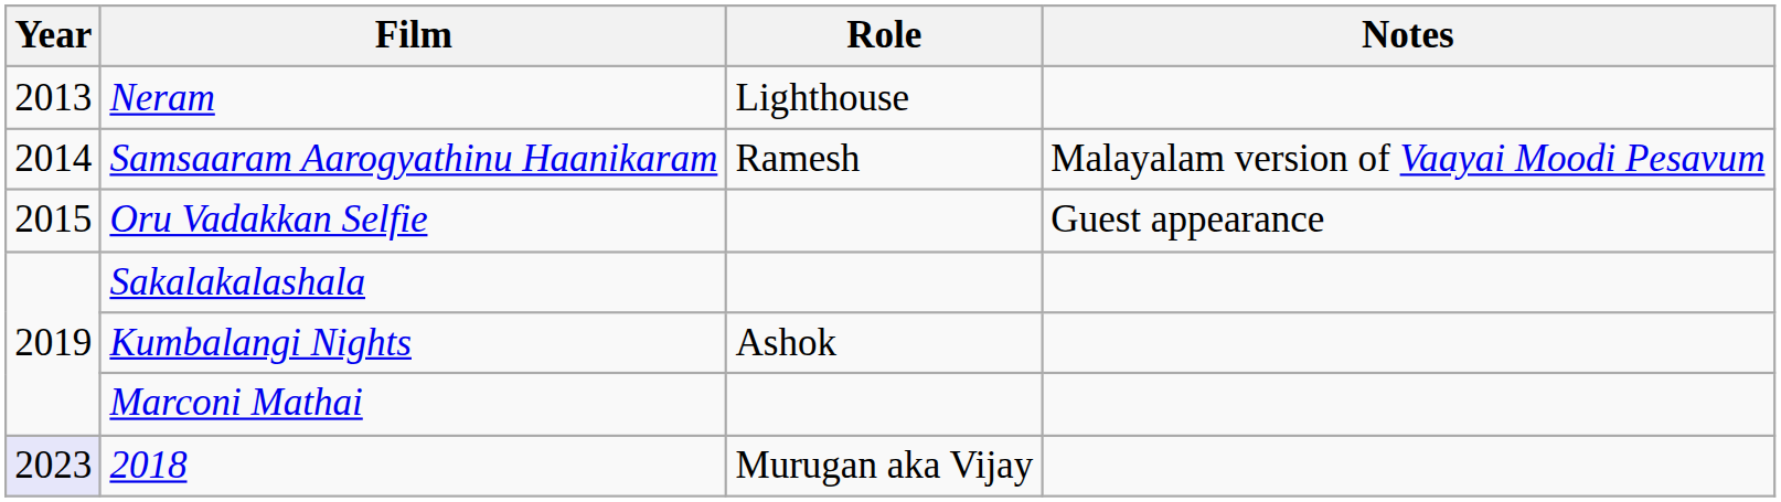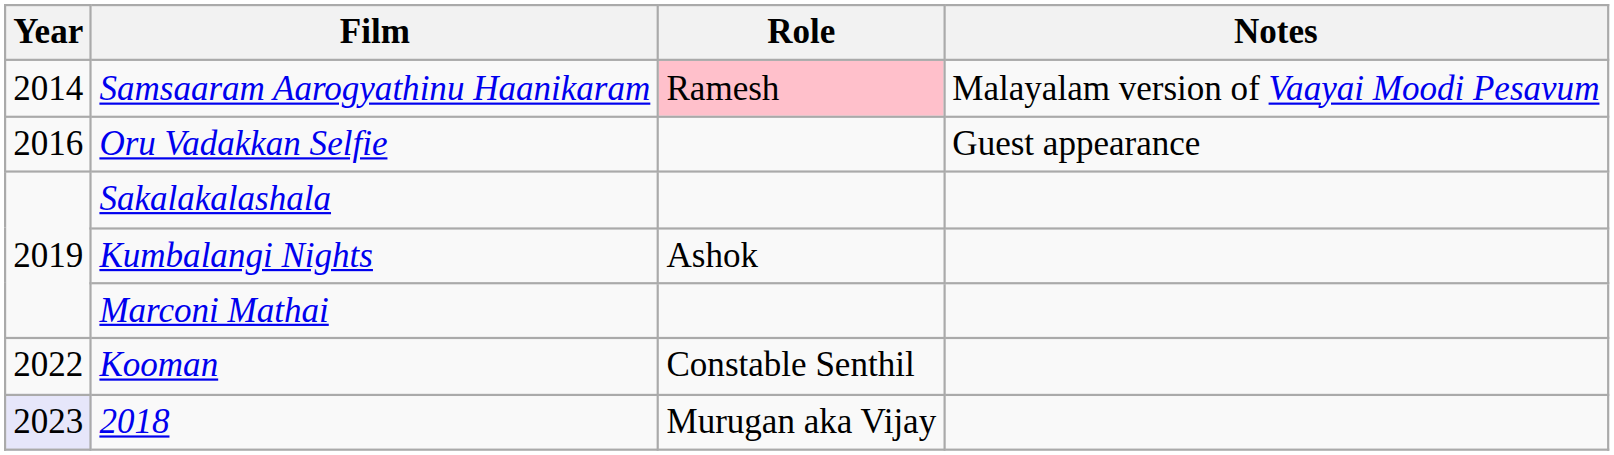- row: 2013 | Neram | Lighthouse
Samsaaram Aarogyathinu Haanikaram | Role: no background -> pink background
Oru Vadakkan Selfie | Year: 2015 -> 2016
+ row: 2022 | Kooman | Constable Senthil
